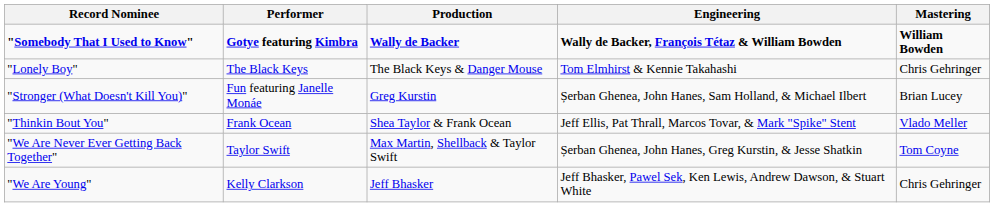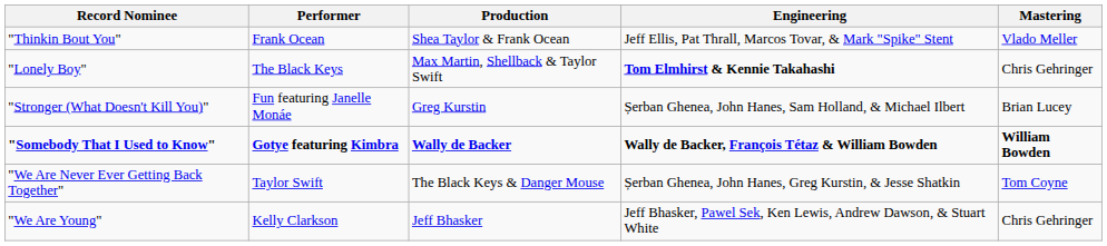rows swapped: "Somebody That I Used to Know" <-> "Thinkin Bout You"
"Lonely Boy" | Production: The Black Keys & Danger Mouse -> Max Martin, Shellback & Taylor Swift
"Lonely Boy" | Engineering: normal -> bold
"We Are Never Ever Getting Back Together" | Production: Max Martin, Shellback & Taylor Swift -> The Black Keys & Danger Mouse
